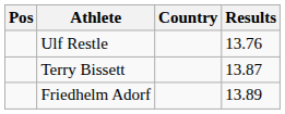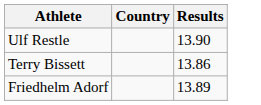- column: Pos
Ulf Restle | Results: 13.76 -> 13.90
Terry Bissett | Results: 13.87 -> 13.86
